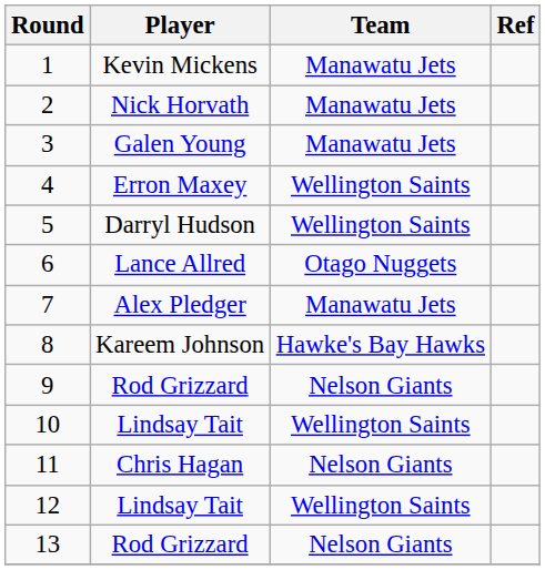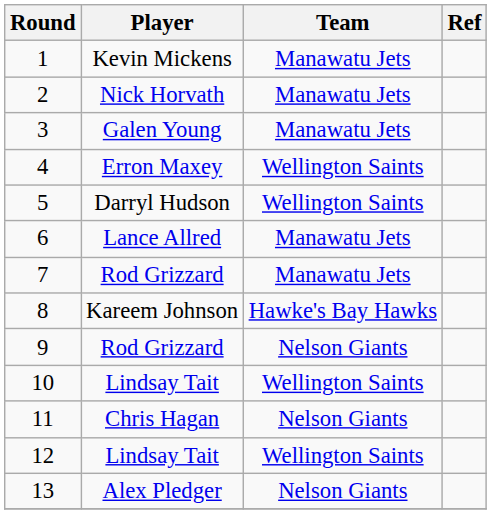6 | Team: Otago Nuggets -> Manawatu Jets
7 | Player: Alex Pledger -> Rod Grizzard
13 | Player: Rod Grizzard -> Alex Pledger
